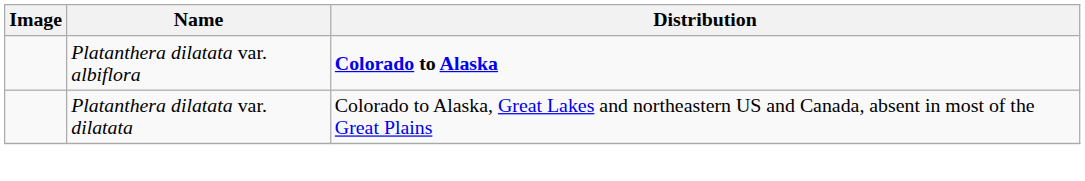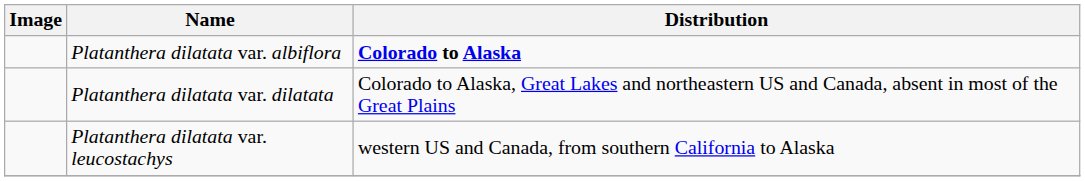+ row: Platanthera dilatata var. leucostachys | western US and Canada, from southern California to Alaska
